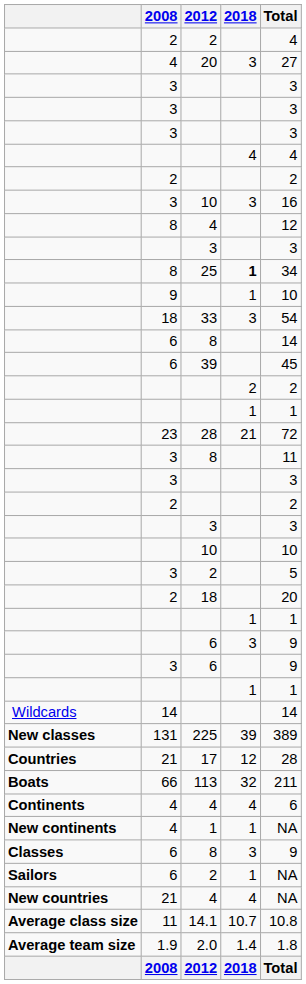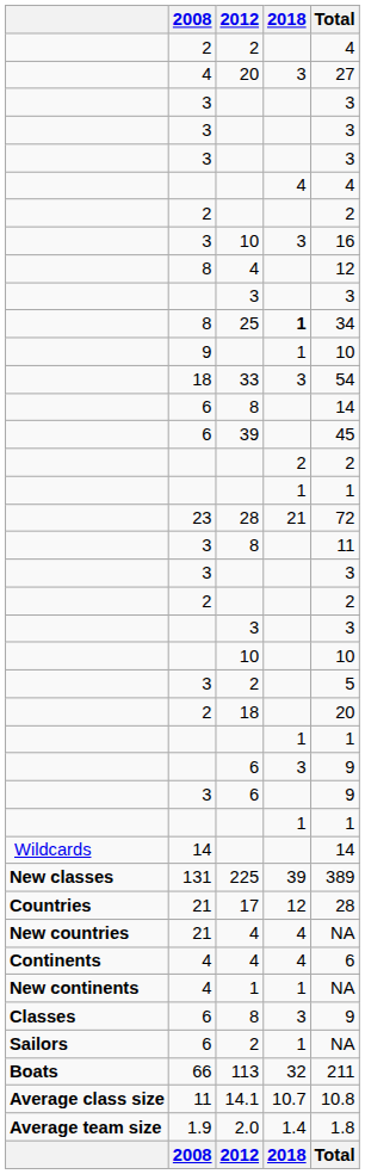rows swapped: 21 / 4 <-> 113
